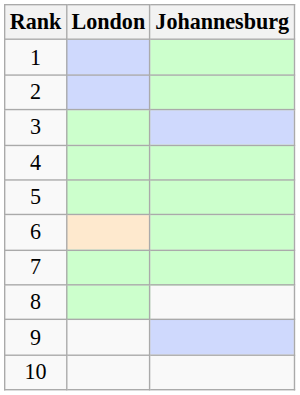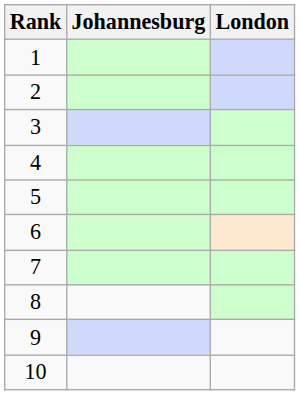columns swapped: London <-> Johannesburg
